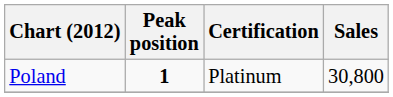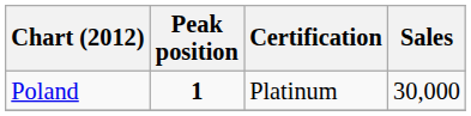Poland | Sales: 30,800 -> 30,000
